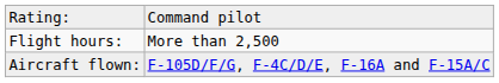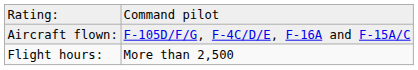rows swapped: Flight hours: <-> Aircraft flown:
